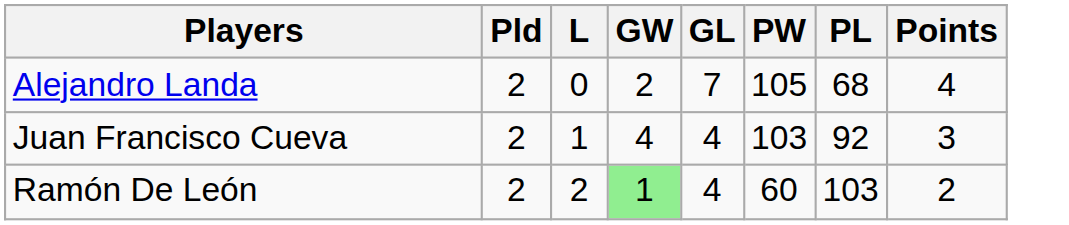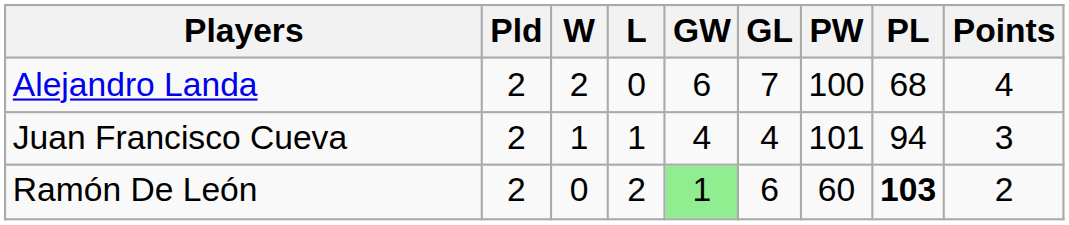+ column: W | 2 | 1 | 0
Alejandro Landa | GW: 2 -> 6
Alejandro Landa | PW: 105 -> 100
Juan Francisco Cueva | PW: 103 -> 101
Juan Francisco Cueva | PL: 92 -> 94
Ramón De León | GL: 4 -> 6
Ramón De León | PL: normal -> bold
